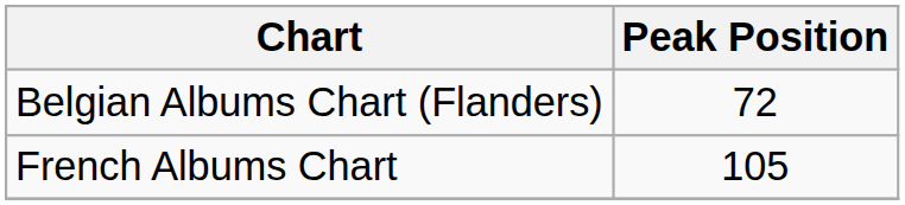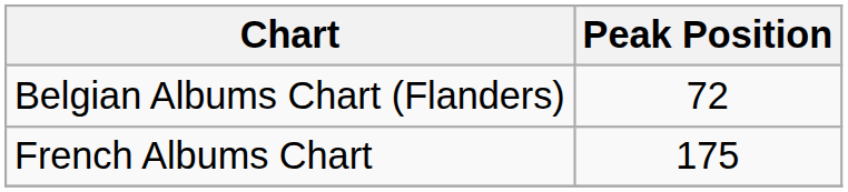French Albums Chart | Peak Position: 105 -> 175
